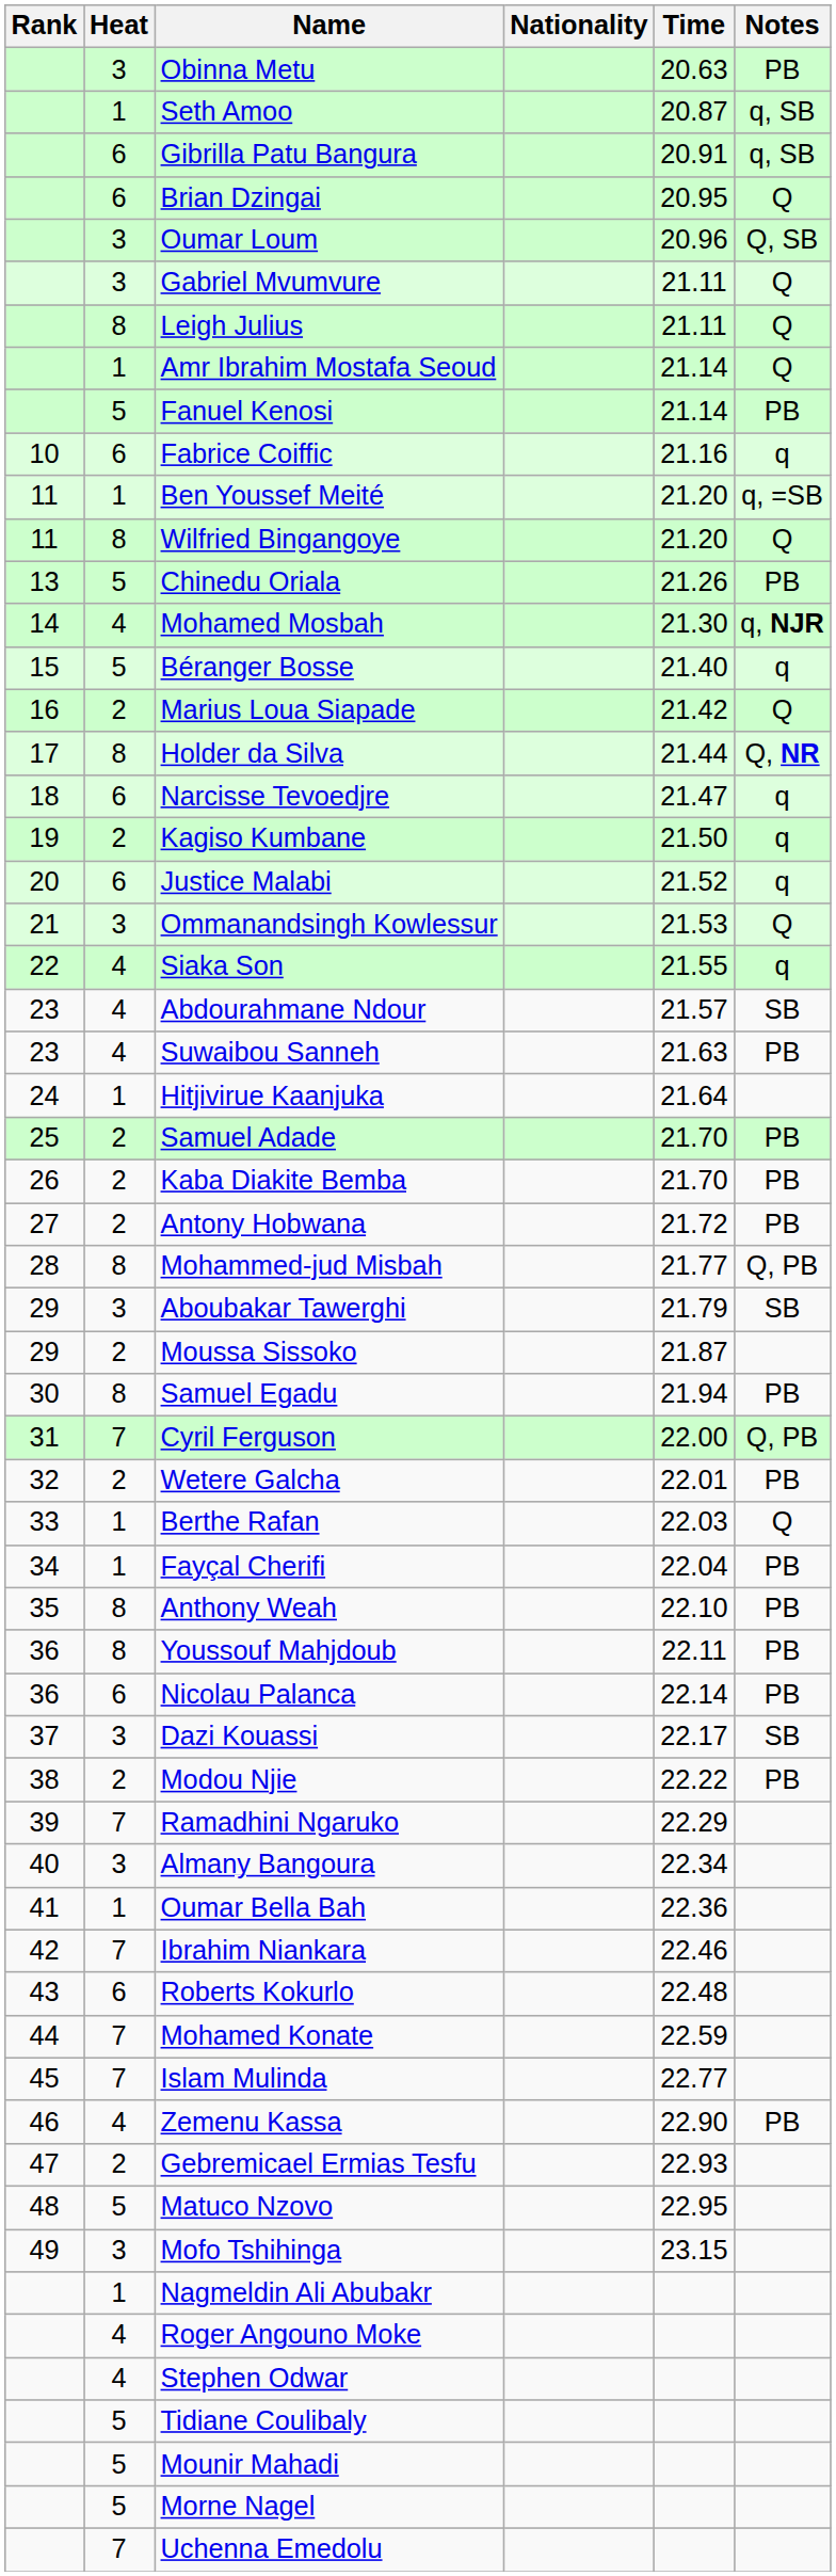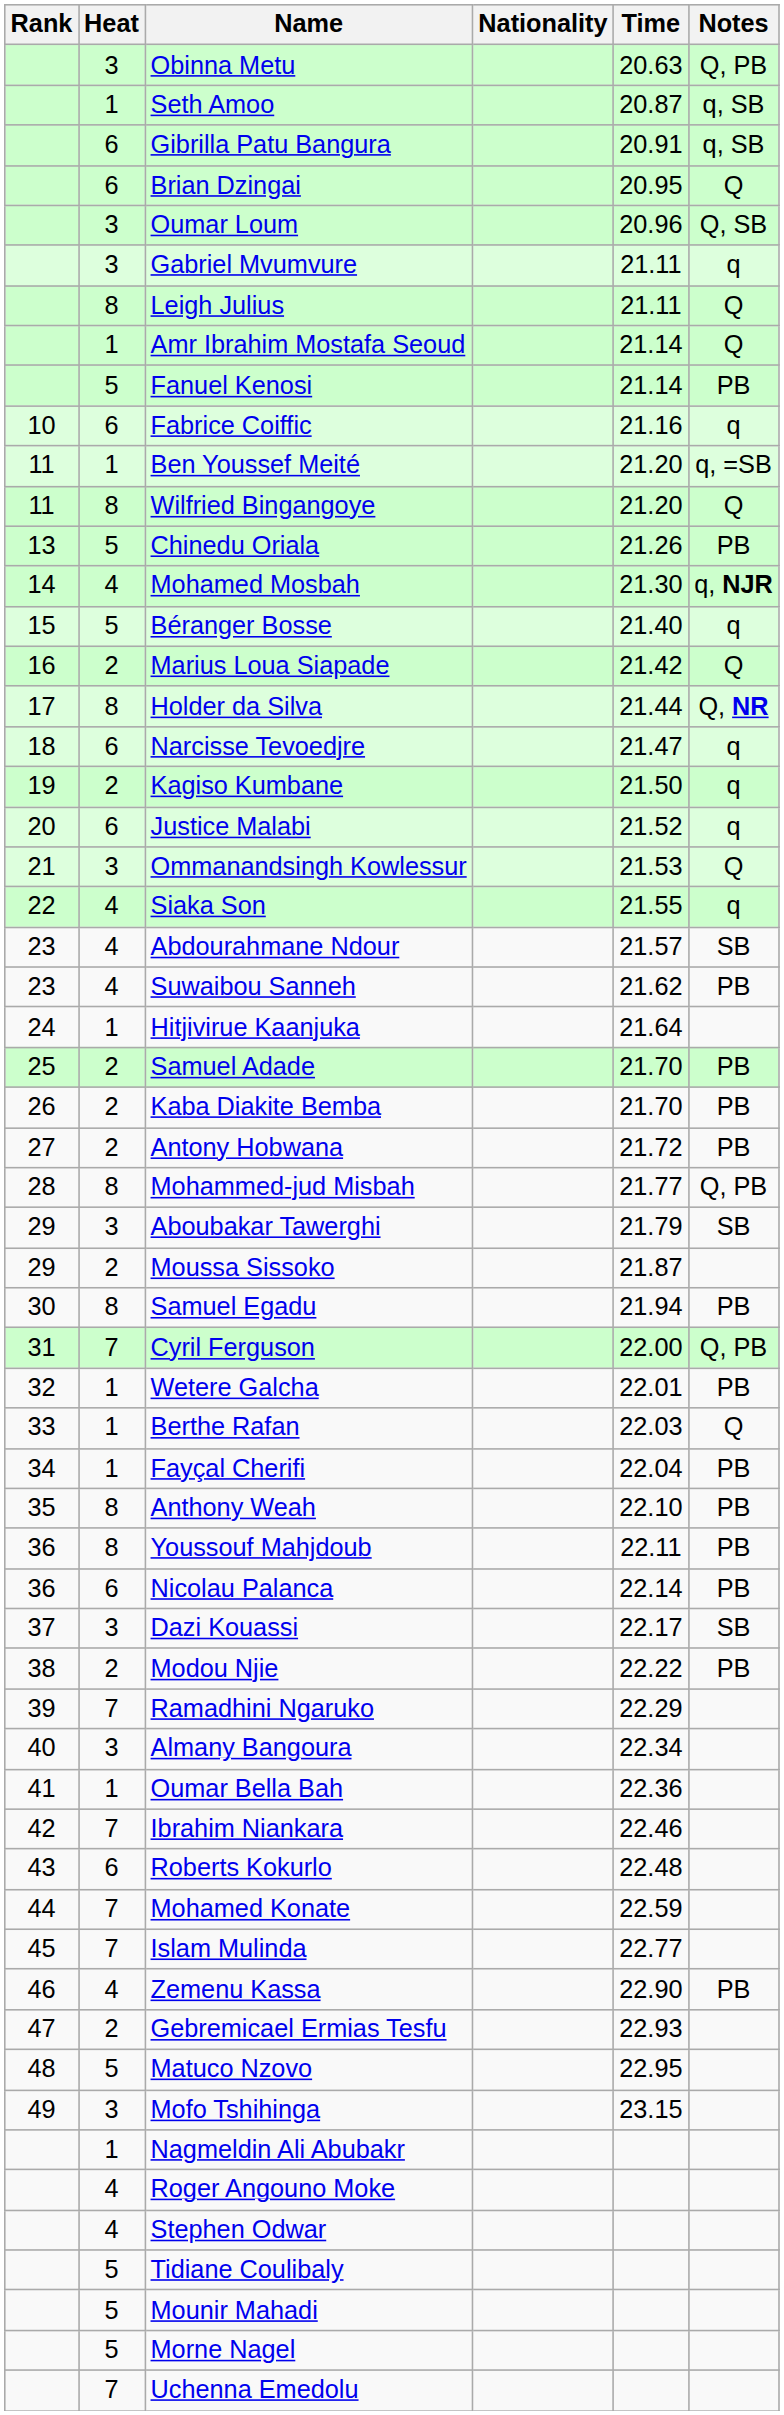Obinna Metu | Notes: PB -> Q, PB
Gabriel Mvumvure | Notes: Q -> q
Suwaibou Sanneh | Time: 21.63 -> 21.62
Wetere Galcha | Heat: 2 -> 1
